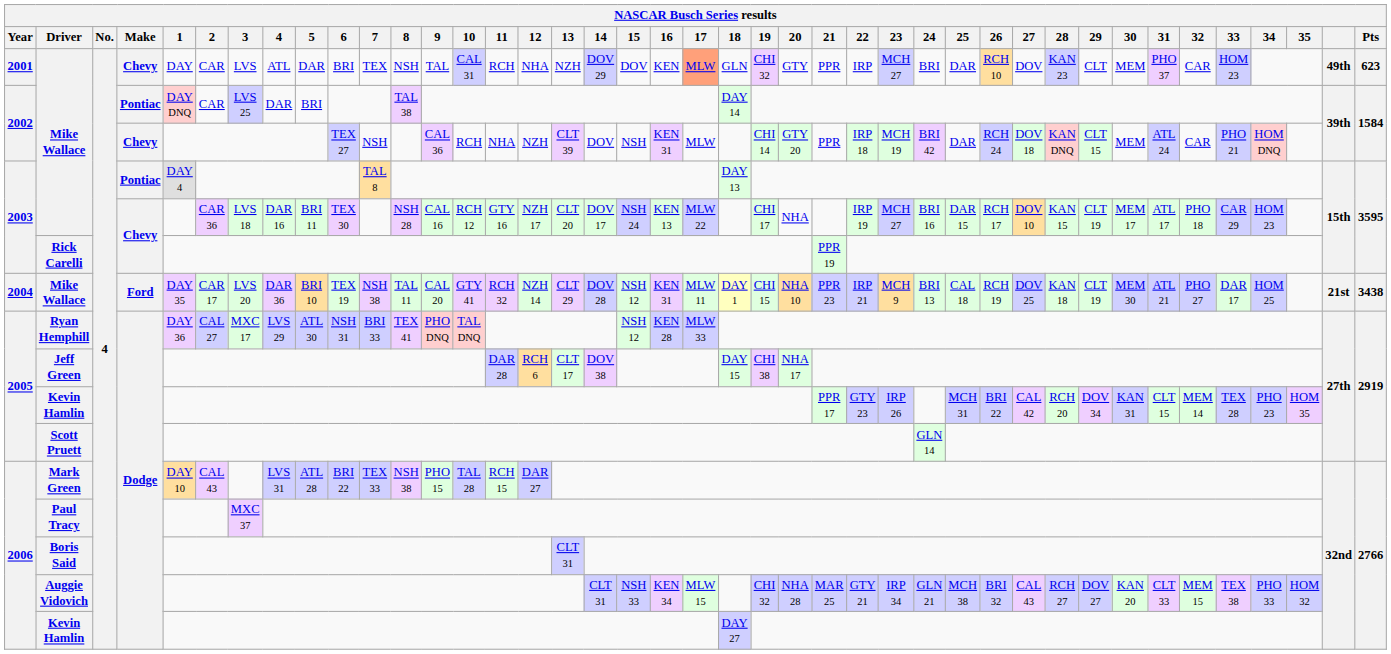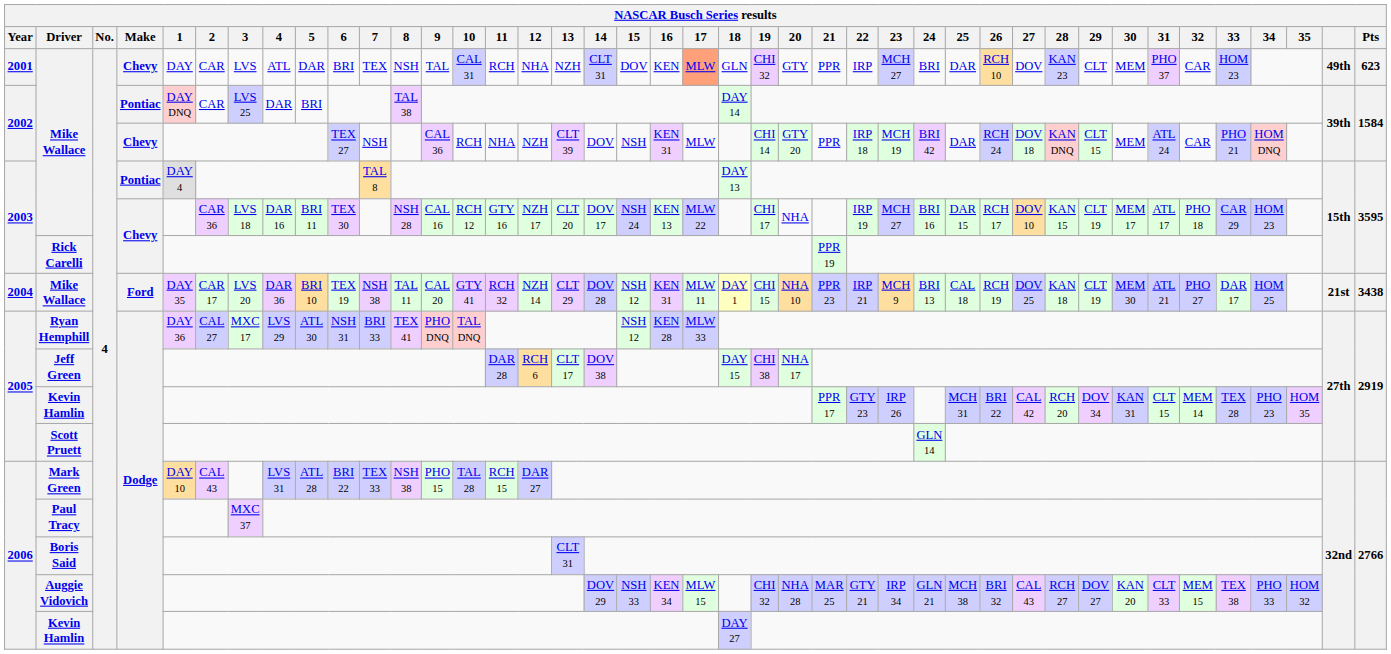2001 / Mike Wallace | 14: DOV 29 -> CLT 31
Auggie Vidovich | 14: CLT 31 -> DOV 29
